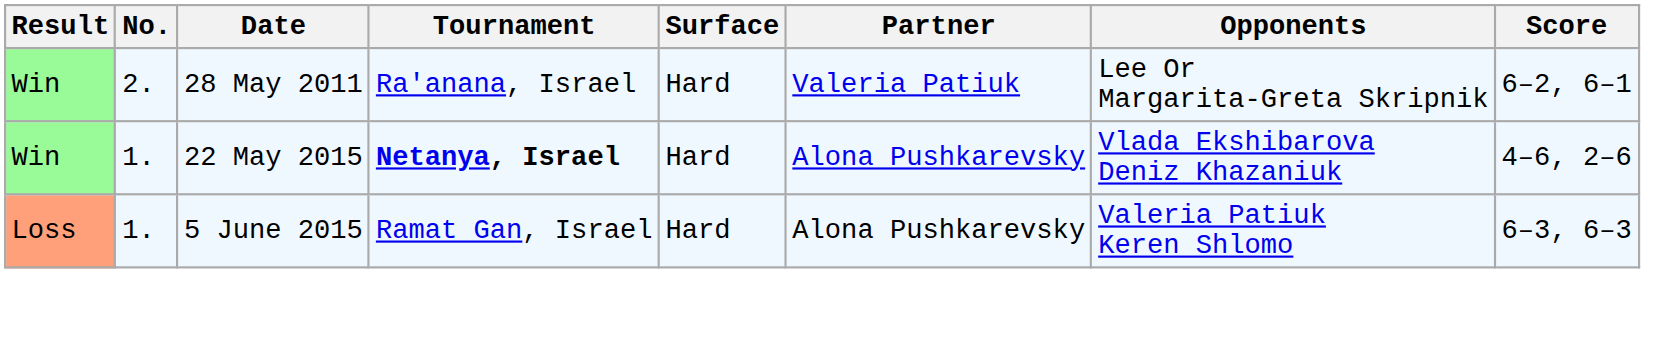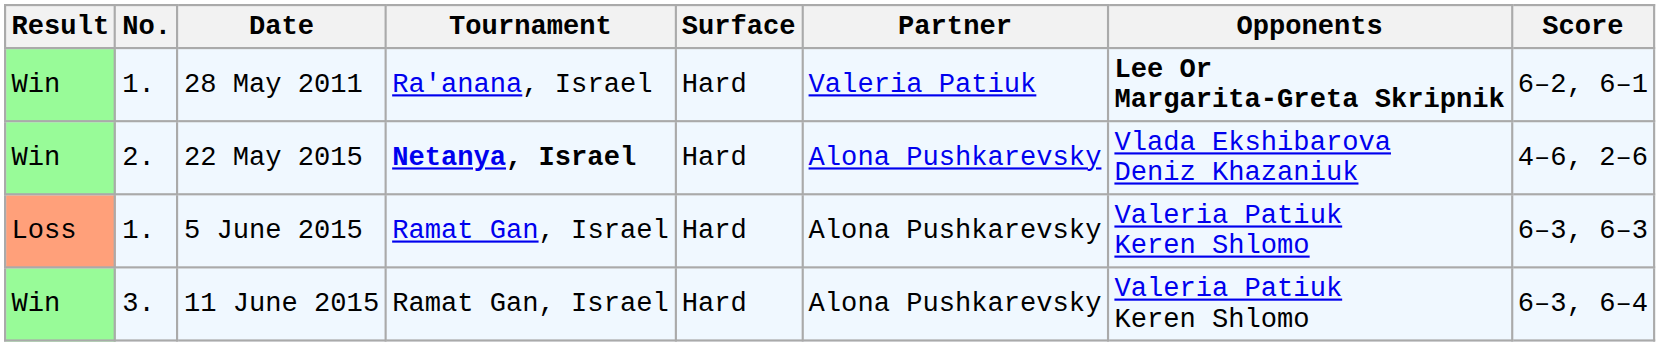28 May 2011 | No.: 2. -> 1.
28 May 2011 | Opponents: normal -> bold
22 May 2015 | No.: 1. -> 2.
+ row: Win | 3. | 11 June 2015 | Ramat Gan, Israel | Hard | Alona Pushkarevsky | Valeria Patiuk Keren Shlomo | 6–3, 6–4
